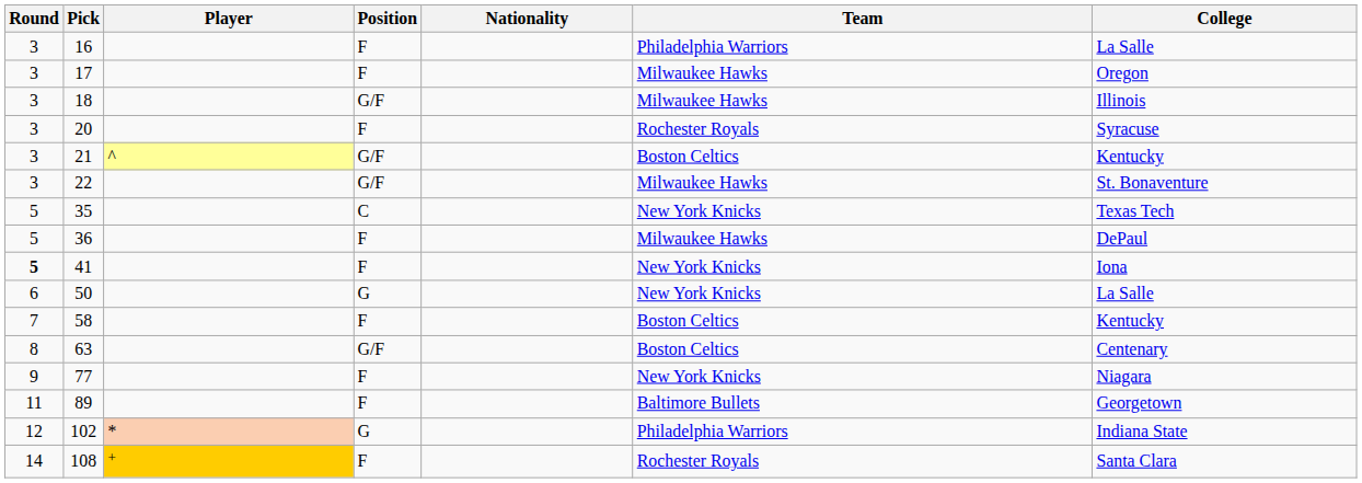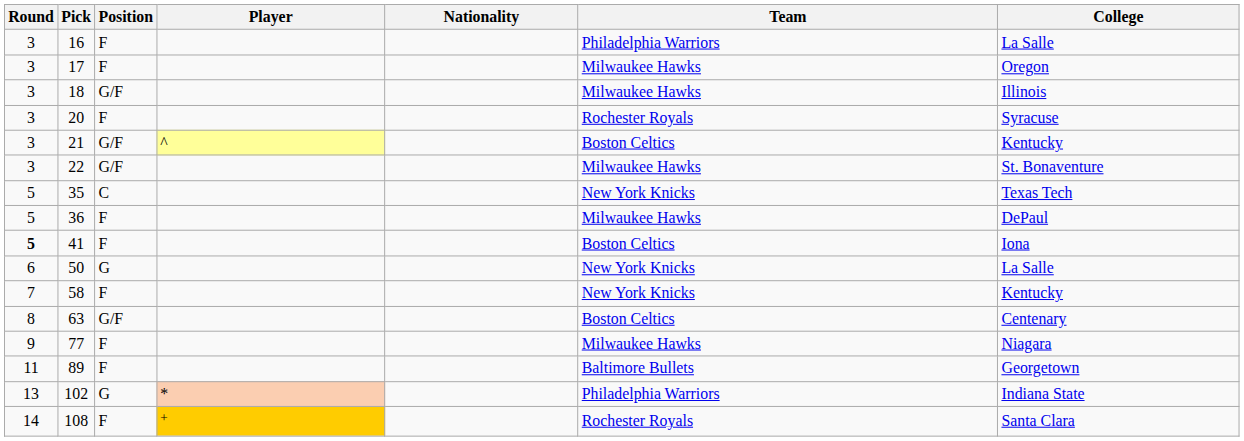columns swapped: Player <-> Position
41 | Team: New York Knicks -> Boston Celtics
58 | Team: Boston Celtics -> New York Knicks
77 | Team: New York Knicks -> Milwaukee Hawks
102 | Round: 12 -> 13
